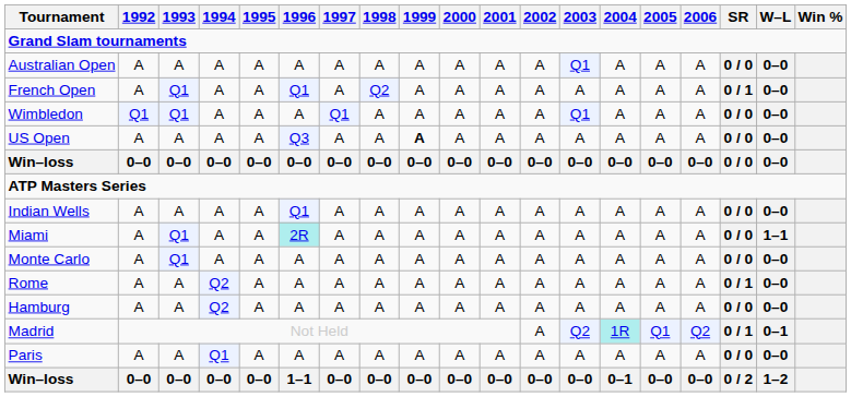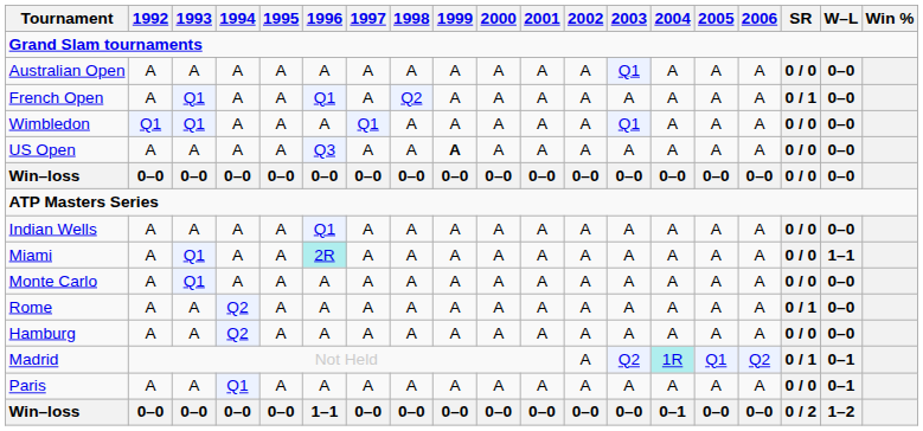Paris | W–L: 0–0 -> 0–1
